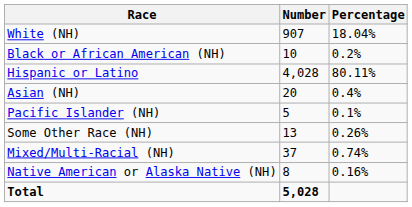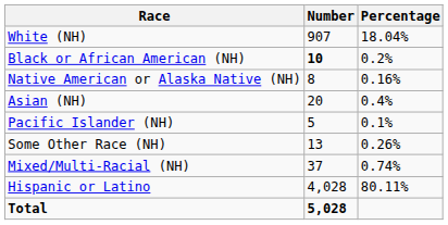Black or African American (NH) | Number: normal -> bold
rows swapped: Native American or Alaska Native (NH) <-> Hispanic or Latino
